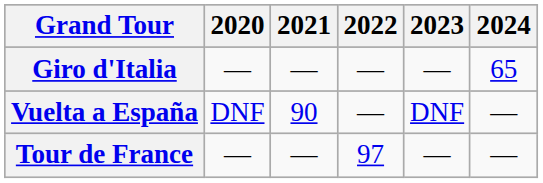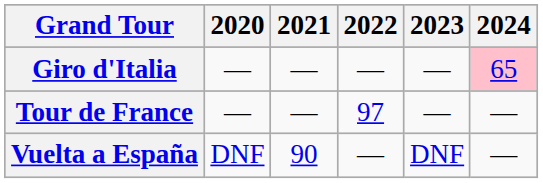Giro d'Italia | 2024: no background -> pink background
rows swapped: Tour de France <-> Vuelta a España
